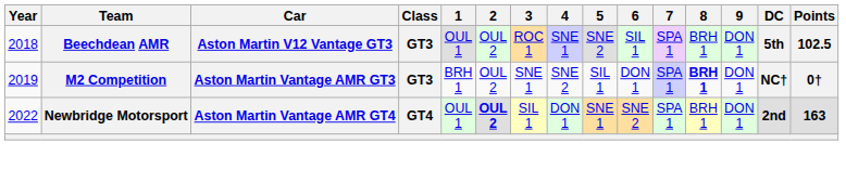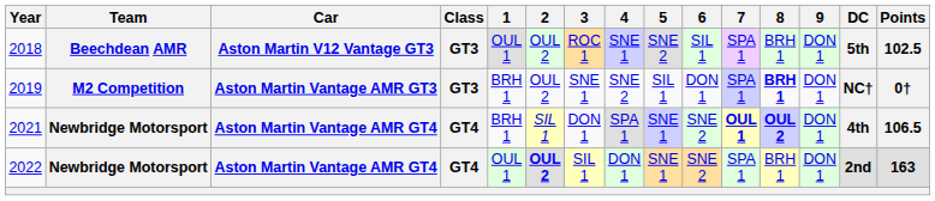+ row: 2021 | Newbridge Motorsport | Aston Martin Vantage AMR GT4 | GT4 | BRH 1 | SIL 1 | DON 1 | SPA 1 | SNE 1 | SNE 2 | OUL 1 | OUL 2 | DON 1 | 4th | 106.5
